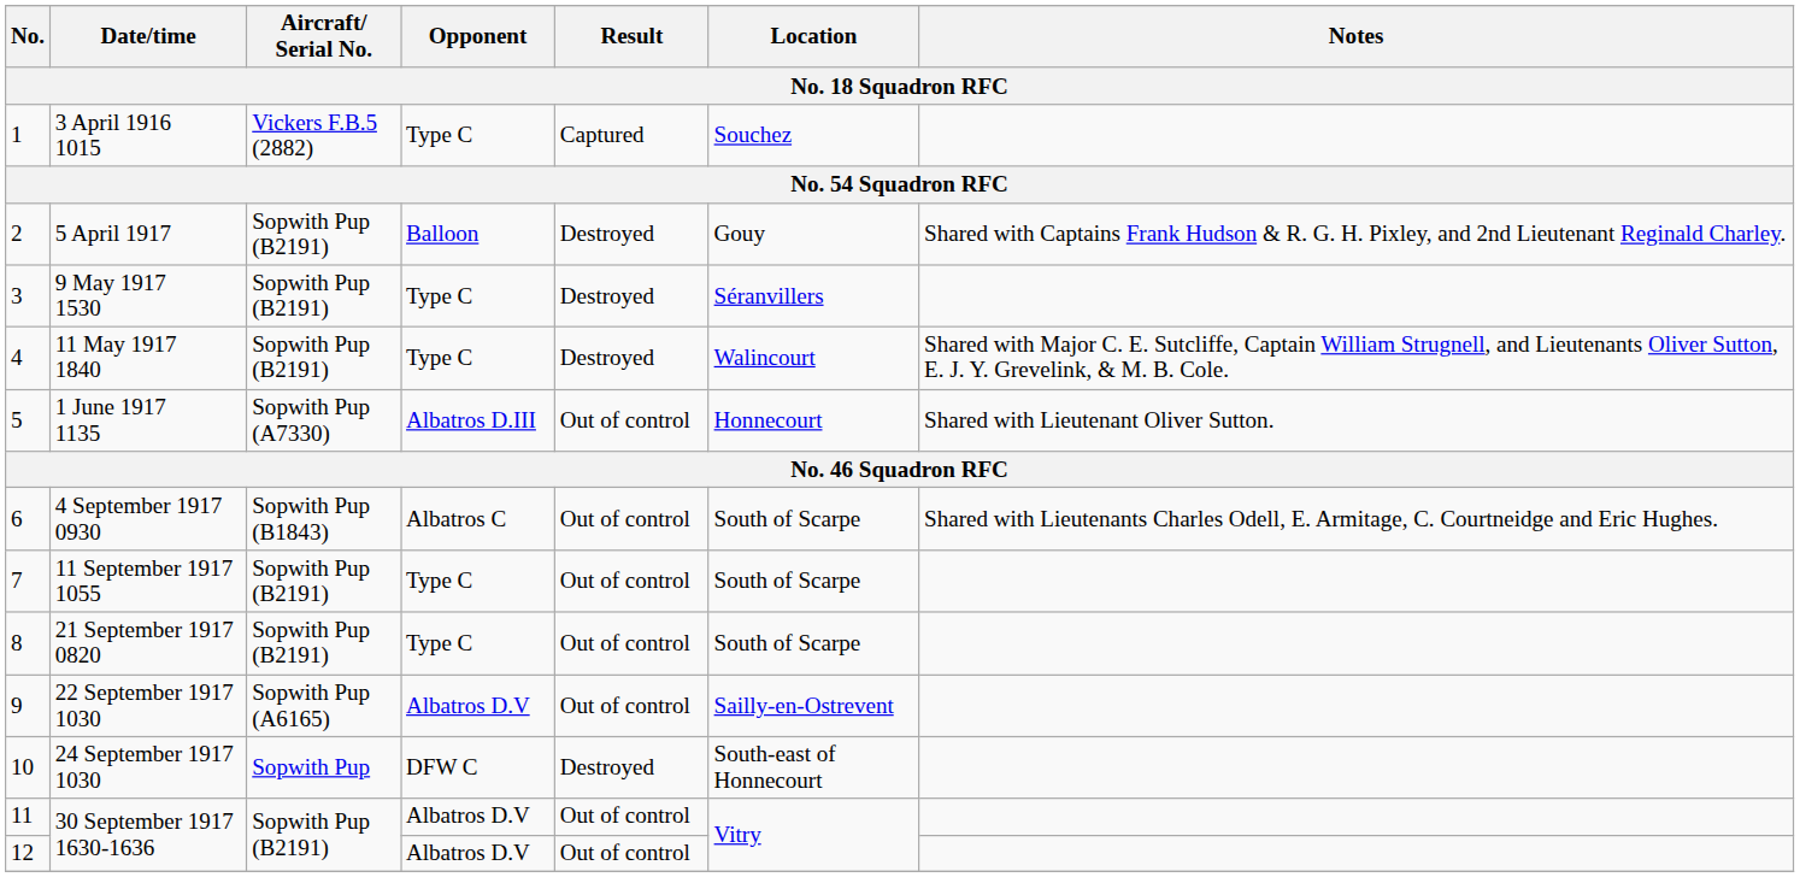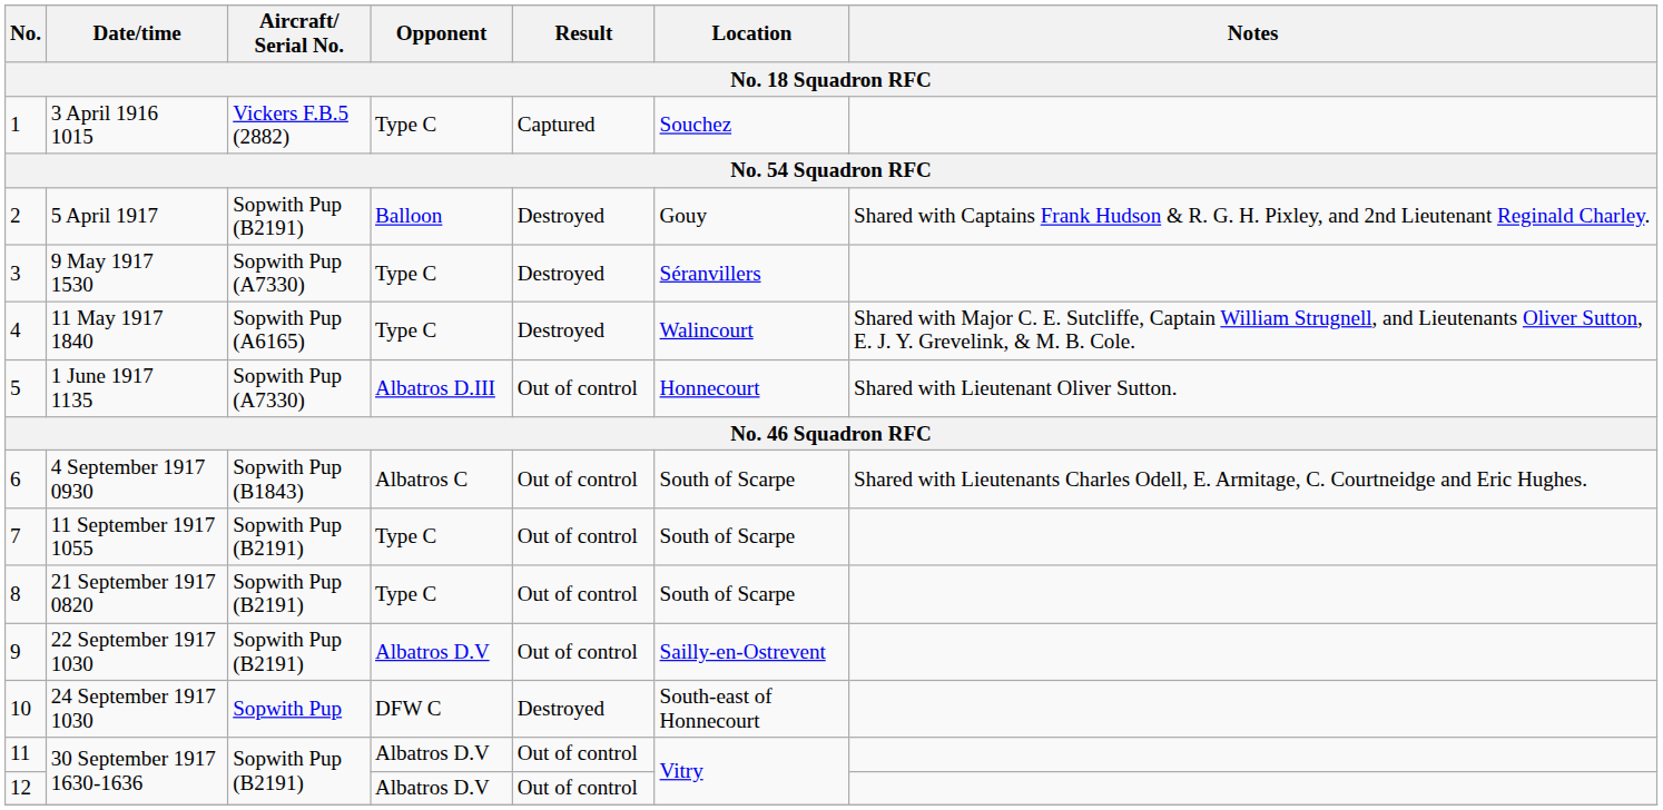9 May 1917 1530 | Aircraft/ Serial No.: Sopwith Pup (B2191) -> Sopwith Pup (A7330)
11 May 1917 1840 | Aircraft/ Serial No.: Sopwith Pup (B2191) -> Sopwith Pup (A6165)
22 September 1917 1030 | Aircraft/ Serial No.: Sopwith Pup (A6165) -> Sopwith Pup (B2191)
